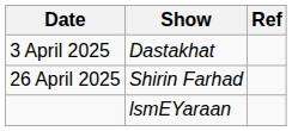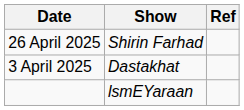rows swapped: 26 April 2025 <-> 3 April 2025
